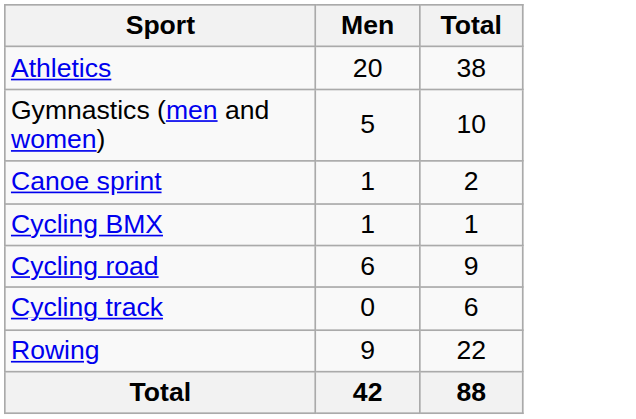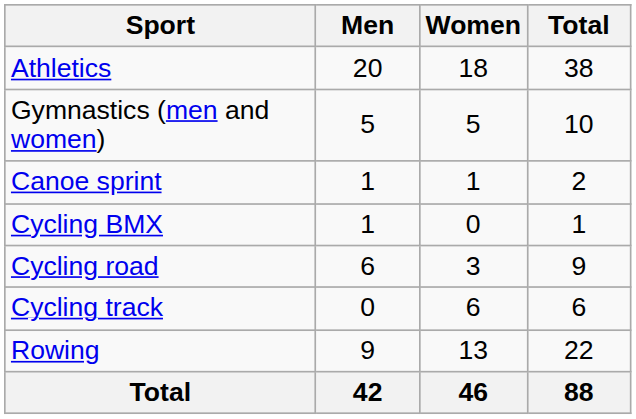+ column: Women | 18 | 5 | 1 | 0 | 3 | 6 | 13 | 46
